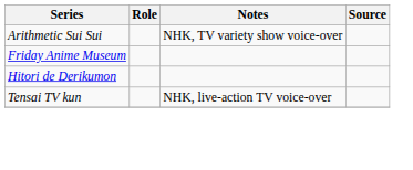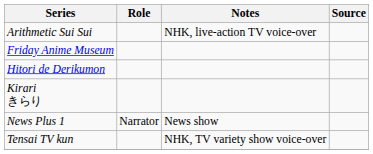Arithmetic Sui Sui | Notes: NHK, TV variety show voice-over -> NHK, live-action TV voice-over
+ row: Kirari きらり
+ row: News Plus 1 | Narrator | News show
Tensai TV kun | Notes: NHK, live-action TV voice-over -> NHK, TV variety show voice-over
